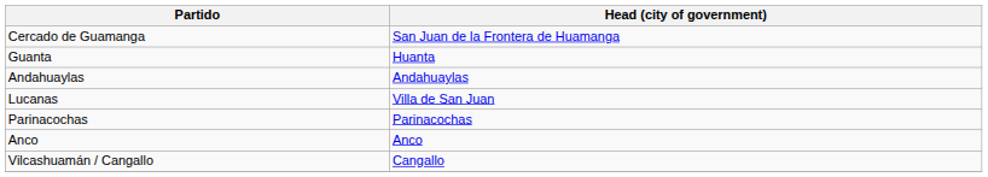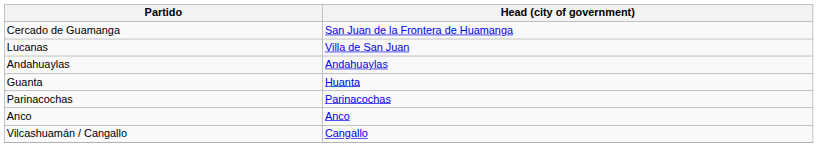rows swapped: Guanta <-> Lucanas
